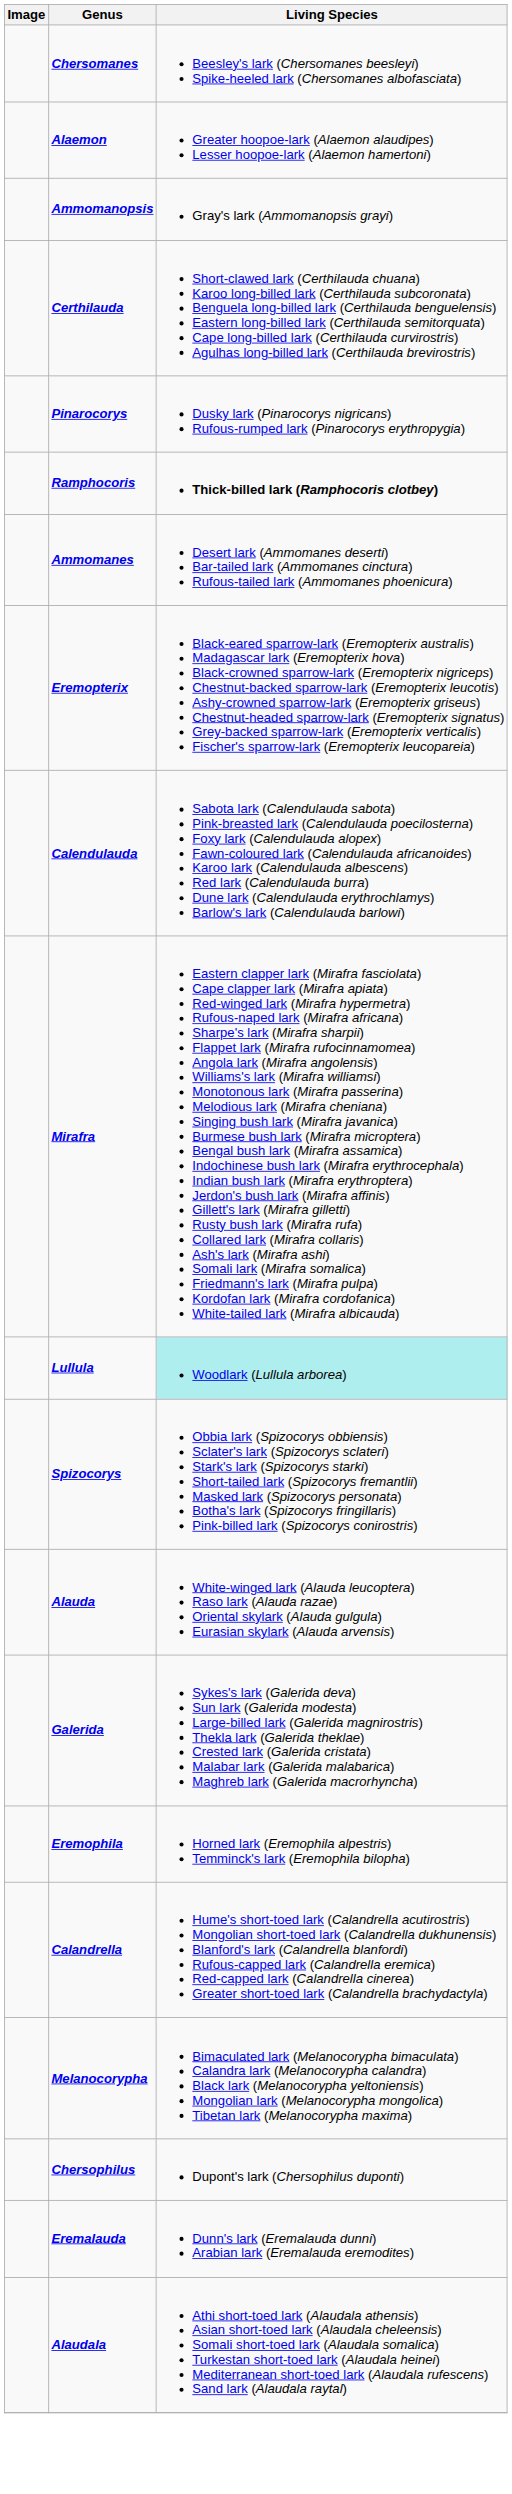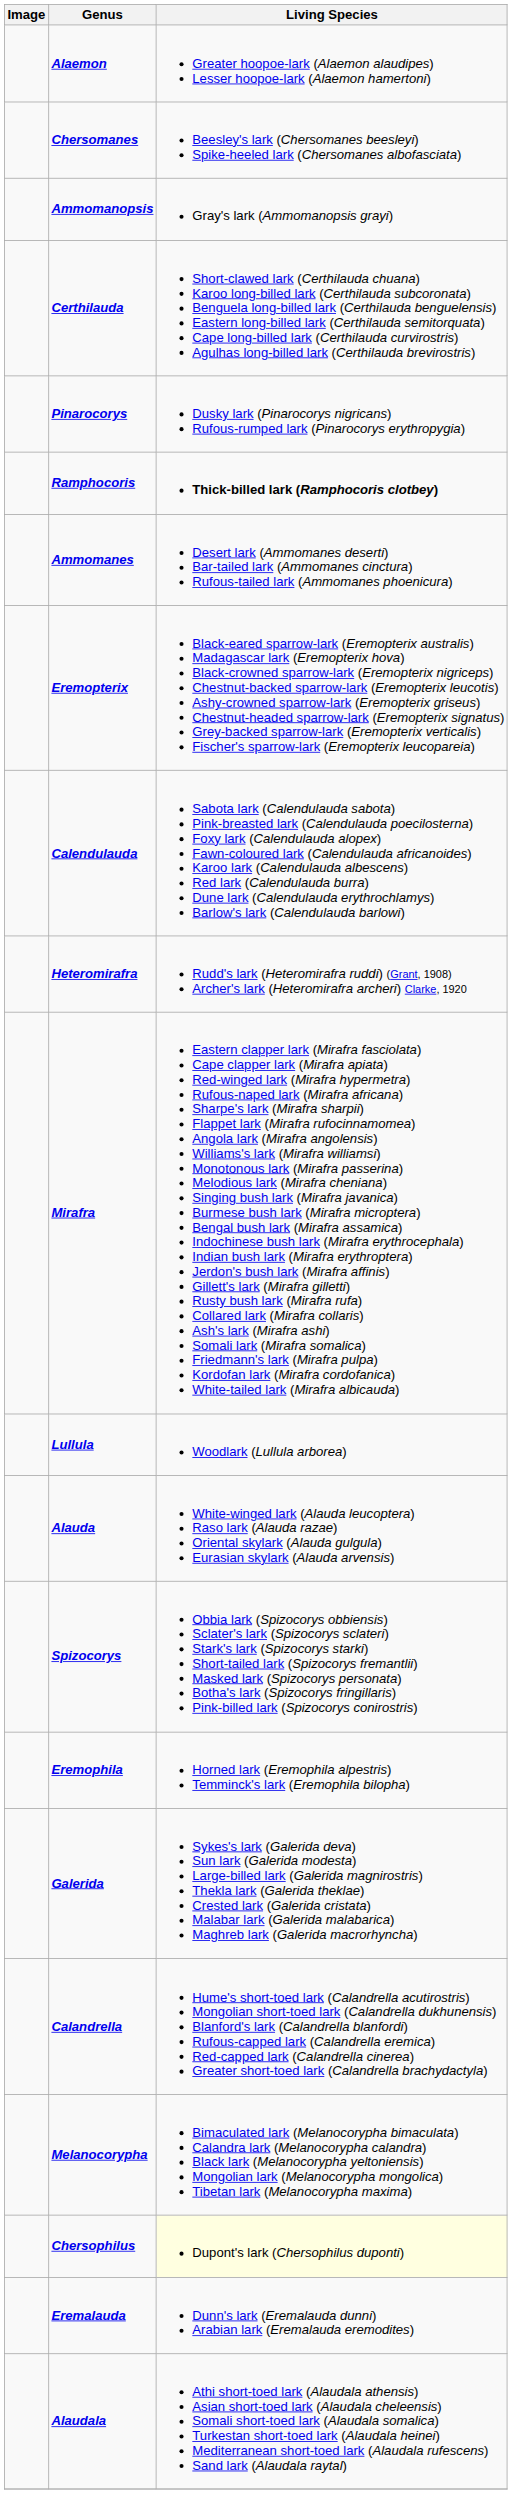rows swapped: Alaemon <-> Chersomanes
+ row: Heteromirafra | Rudd's lark (Heteromirafra ruddi) (Grant, 1908) Archer's lark (Heteromirafra archeri) Clarke, 1920
Lullula | Living Species: paleturquoise background -> no background
rows swapped: Spizocorys <-> Alauda
rows swapped: Galerida <-> Eremophila
Chersophilus | Living Species: no background -> lightyellow background
